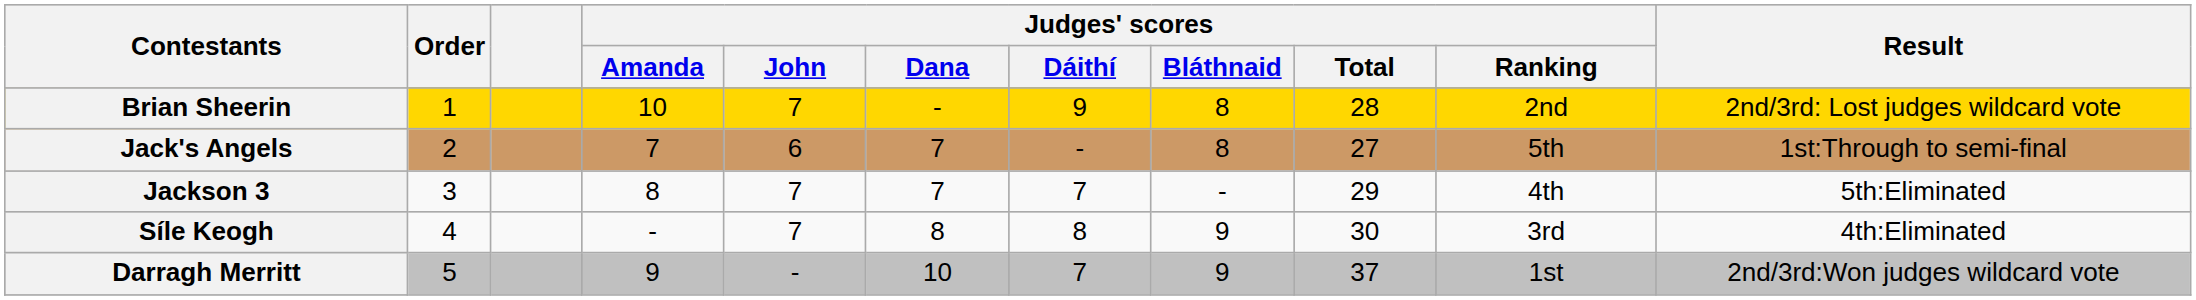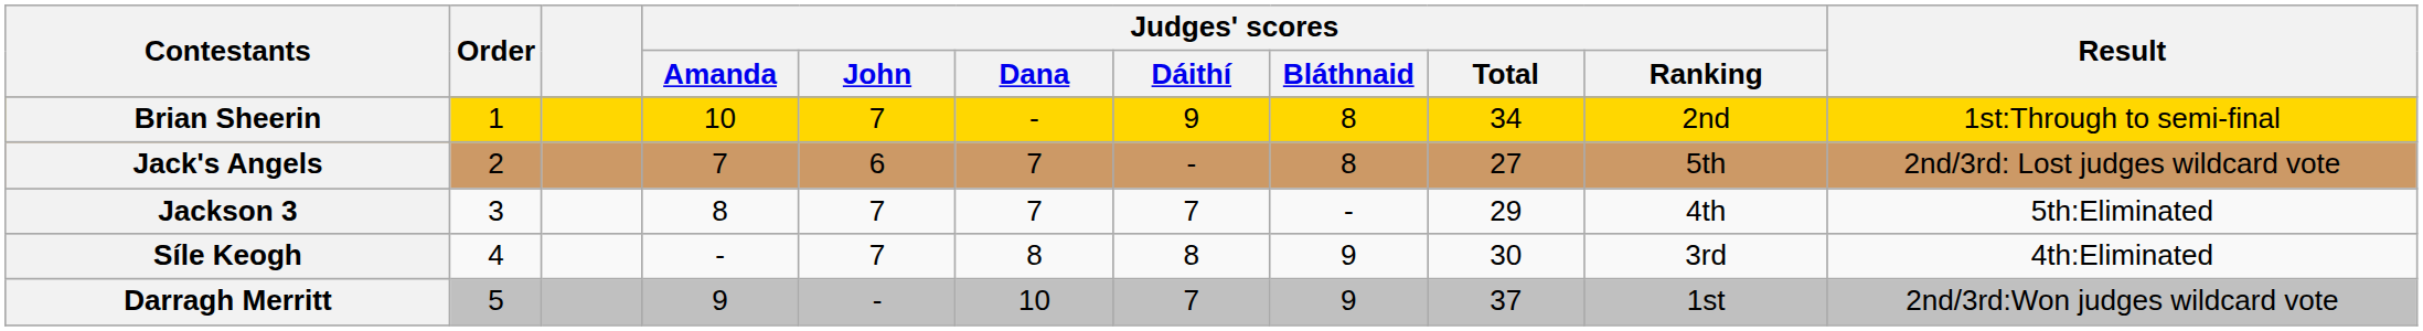Brian Sheerin | Judges' scores / Total: 28 -> 34
Brian Sheerin | Result: 2nd/3rd: Lost judges wildcard vote -> 1st:Through to semi-final
Jack's Angels | Result: 1st:Through to semi-final -> 2nd/3rd: Lost judges wildcard vote
